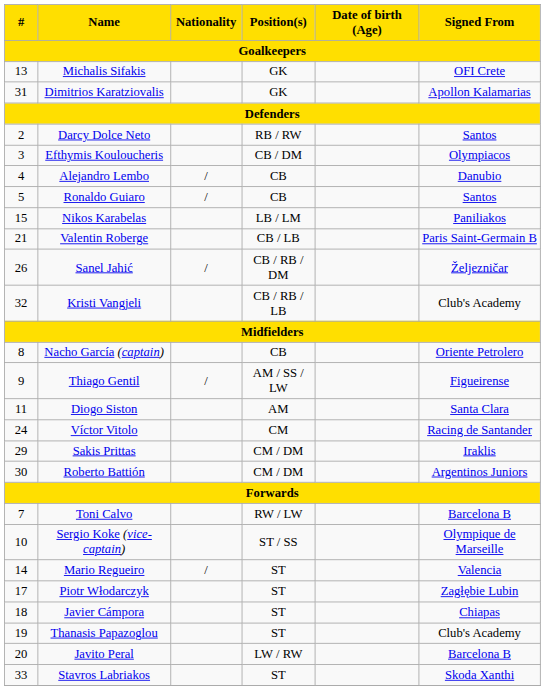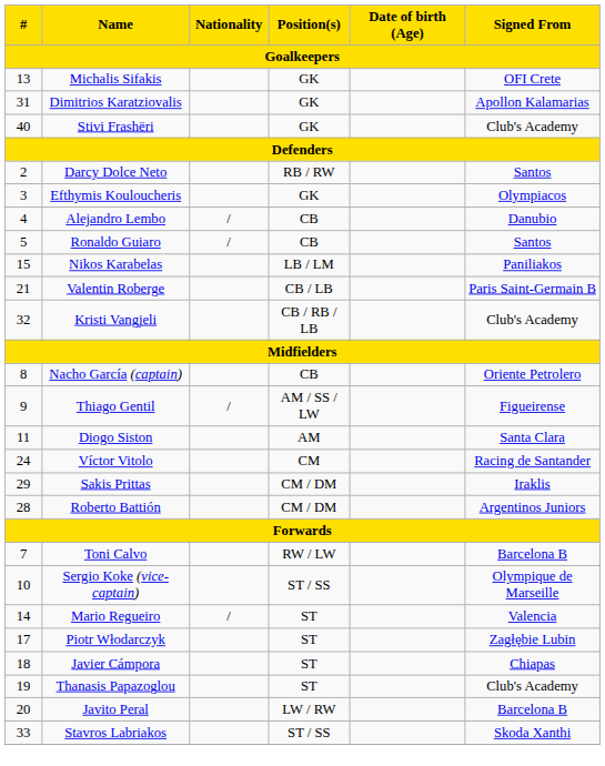+ row: 40 | Stivi Frashëri | GK | Club's Academy
Efthymis Kouloucheris | Position(s): CB / DM -> GK
- row: 26 | Sanel Jahić | / | CB / RB / DM | Željezničar
Roberto Battión | #: 30 -> 28
Stavros Labriakos | Position(s): ST -> ST / SS
